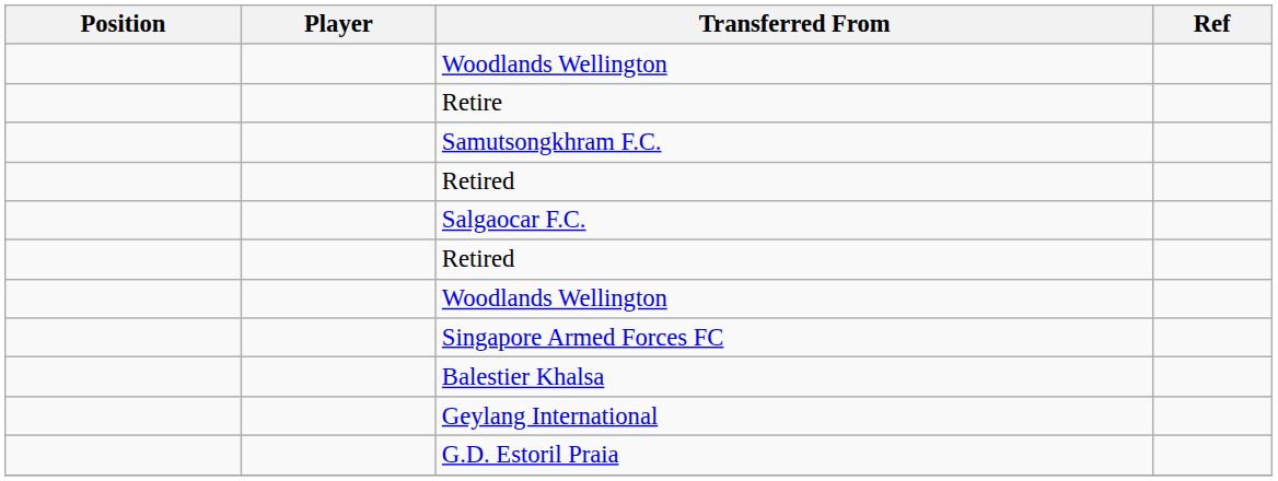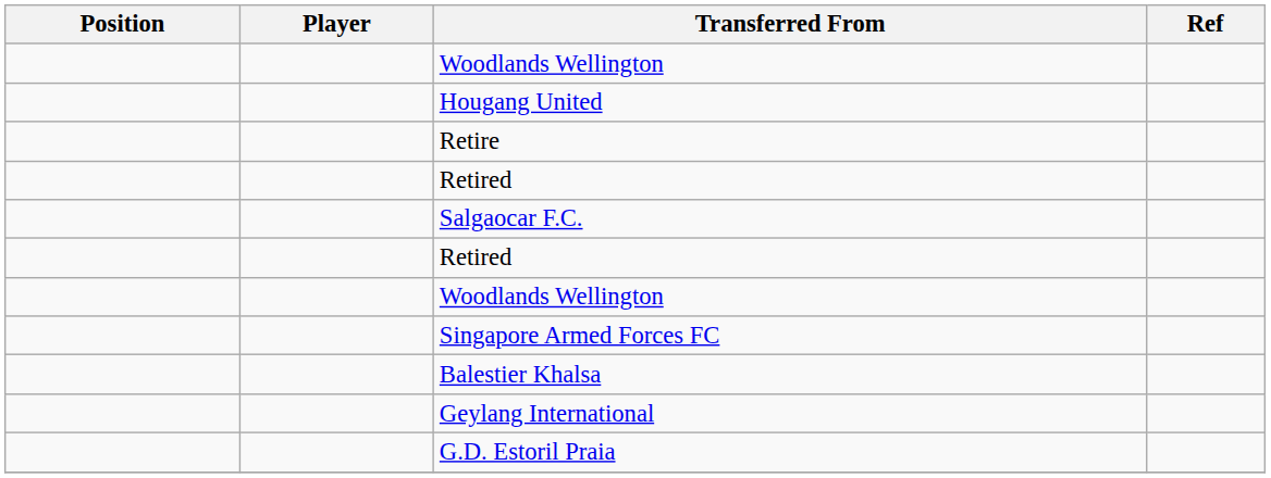+ row: Hougang United
- row: Samutsongkhram F.C.
